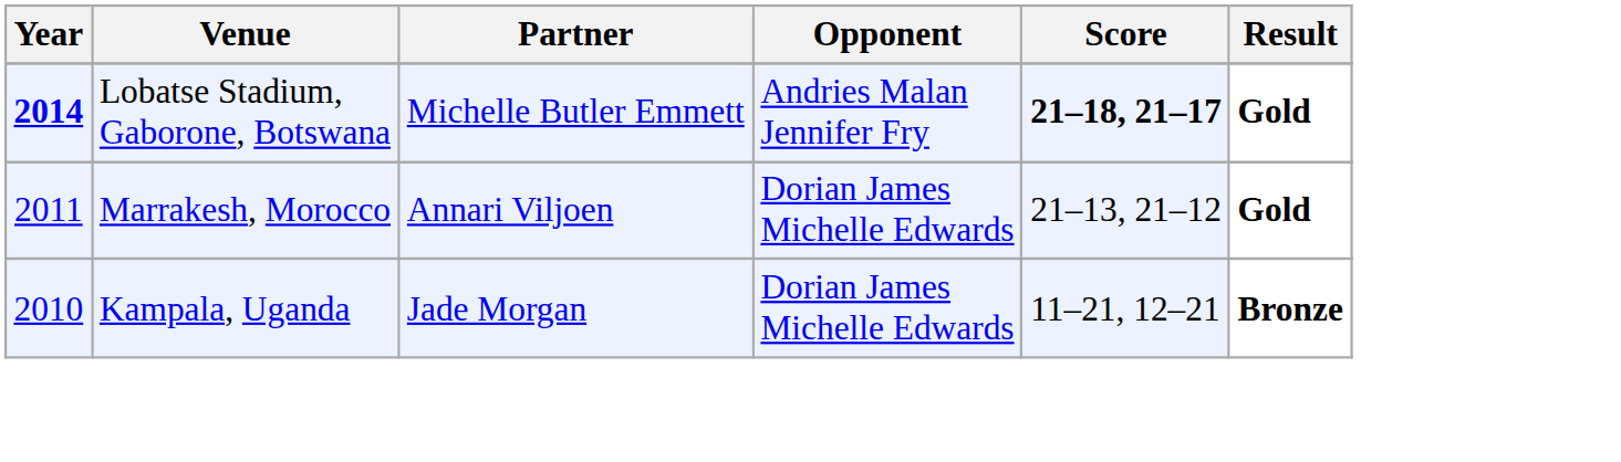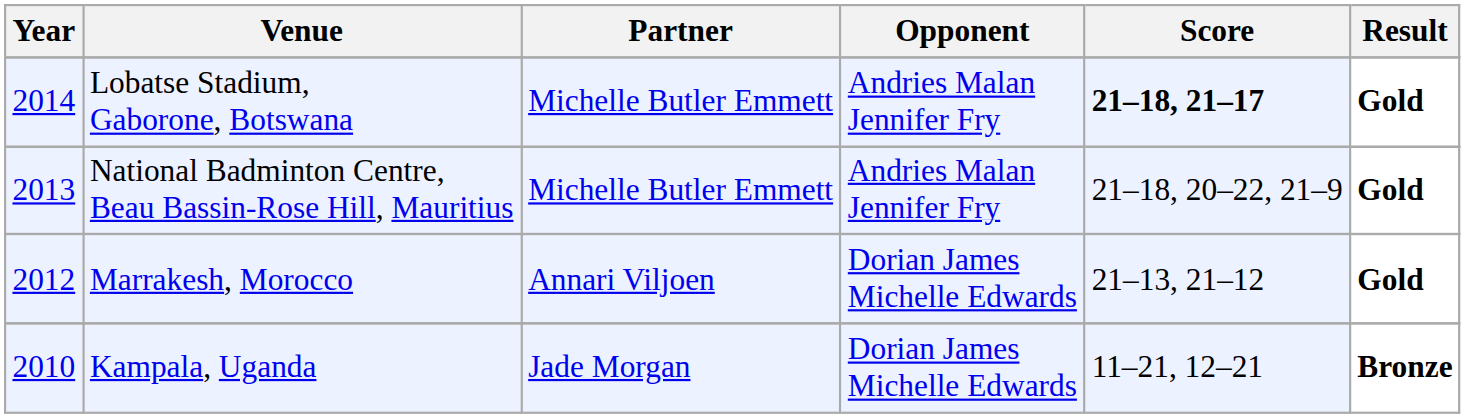Lobatse Stadium, Gaborone, Botswana | Year: bold -> normal
+ row: 2013 | National Badminton Centre, Beau Bassin-Rose Hill, Mauritius | Michelle Butler Emmett | Andries Malan Jennifer Fry | 21–18, 20–22, 21–9 | Gold
Marrakesh, Morocco | Year: 2011 -> 2012
